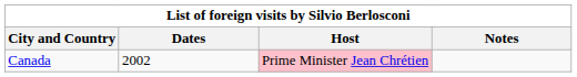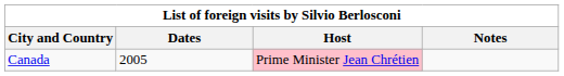Canada | Dates: 2002 -> 2005
